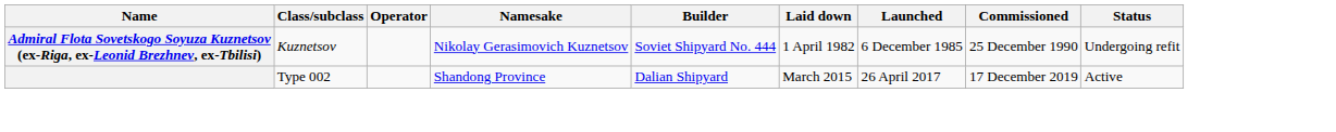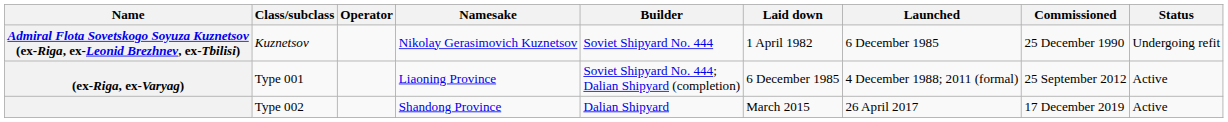+ row: (ex-Riga, ex-Varyag) | Type 001 | Liaoning Province | Soviet Shipyard No. 444; Dalian Shipyard (completion) | 6 December 1985 | 4 December 1988; 2011 (formal) | 25 September 2012 | Active
